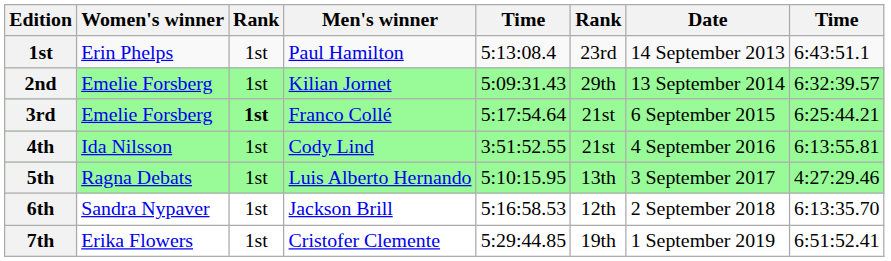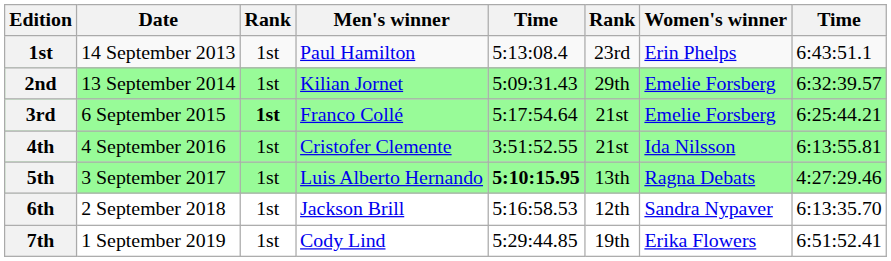columns swapped: Date <-> Women's winner
4th | Men's winner: Cody Lind -> Cristofer Clemente
5th | column 5: normal -> bold
7th | Men's winner: Cristofer Clemente -> Cody Lind
